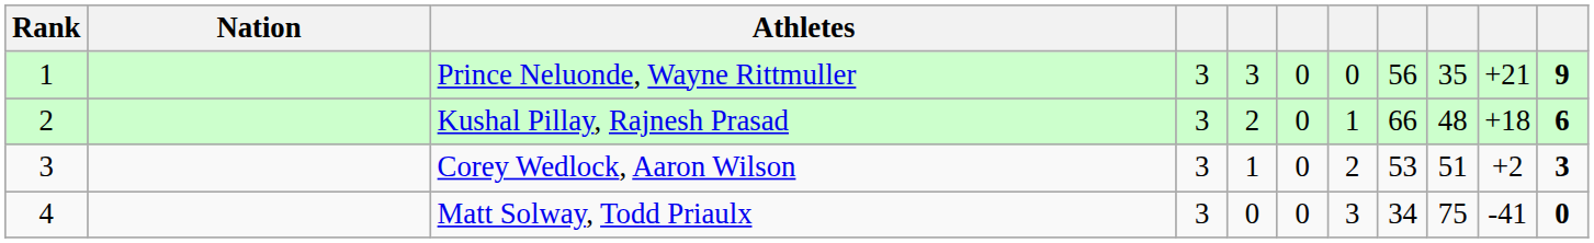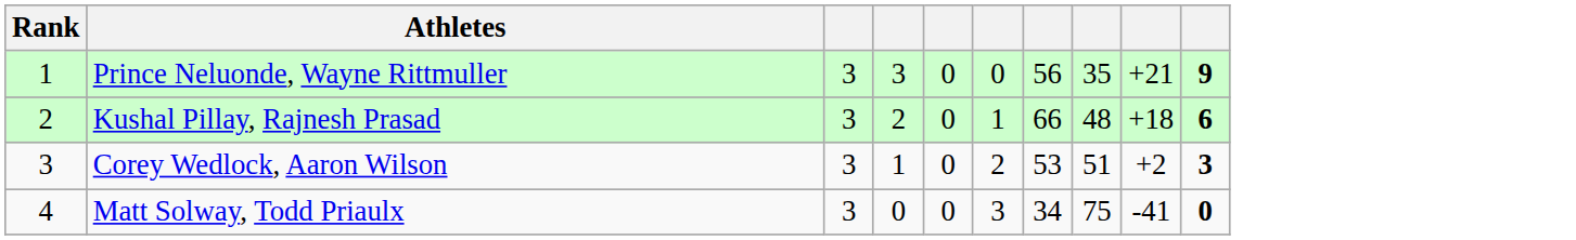- column: Nation
